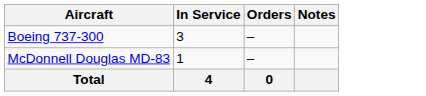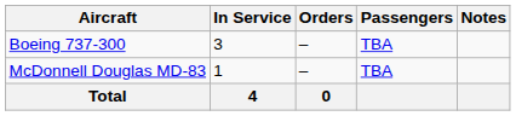+ column: Passengers | TBA | TBA
